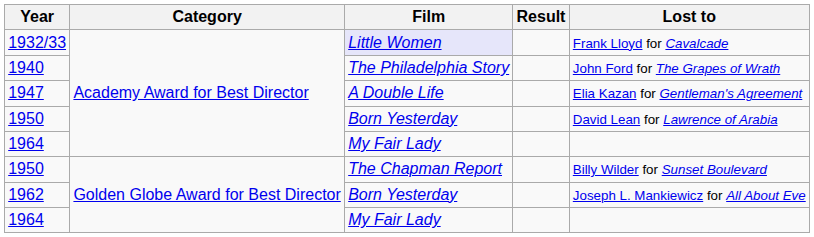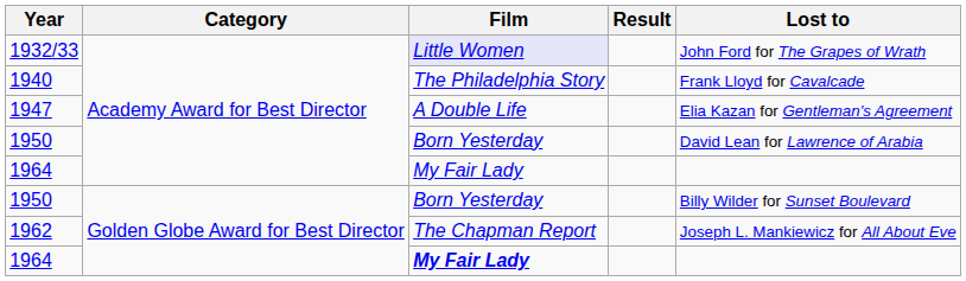1932/33 | Lost to: Frank Lloyd for Cavalcade -> John Ford for The Grapes of Wrath
1940 | Lost to: John Ford for The Grapes of Wrath -> Frank Lloyd for Cavalcade
1950 / Golden Globe Award for Best Director | Film: The Chapman Report -> Born Yesterday
1962 | Film: Born Yesterday -> The Chapman Report
1964 / Golden Globe Award for Best Director | Film: normal -> bold
